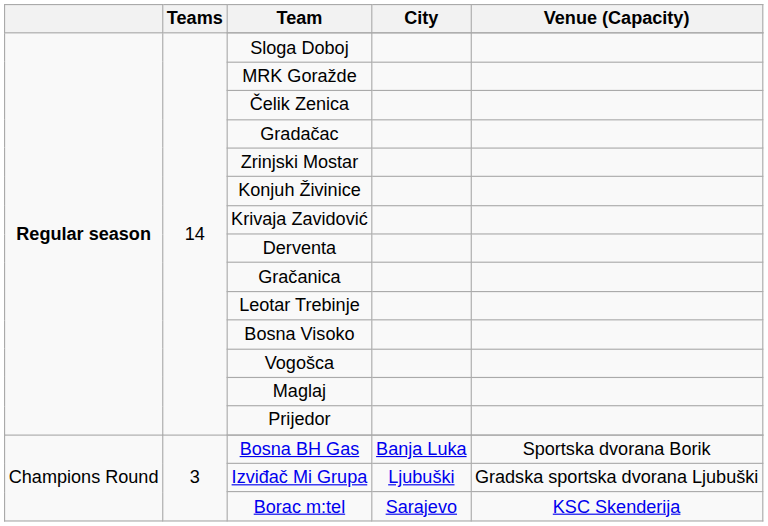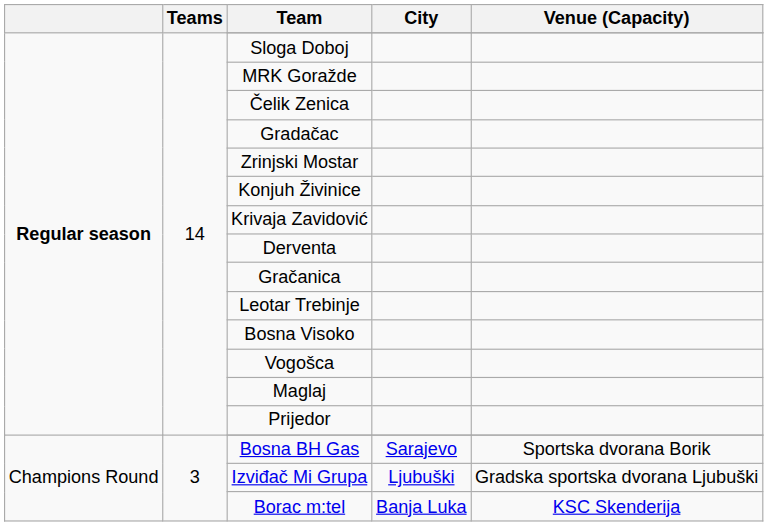Bosna BH Gas | City: Banja Luka -> Sarajevo
Borac m:tel | City: Sarajevo -> Banja Luka
